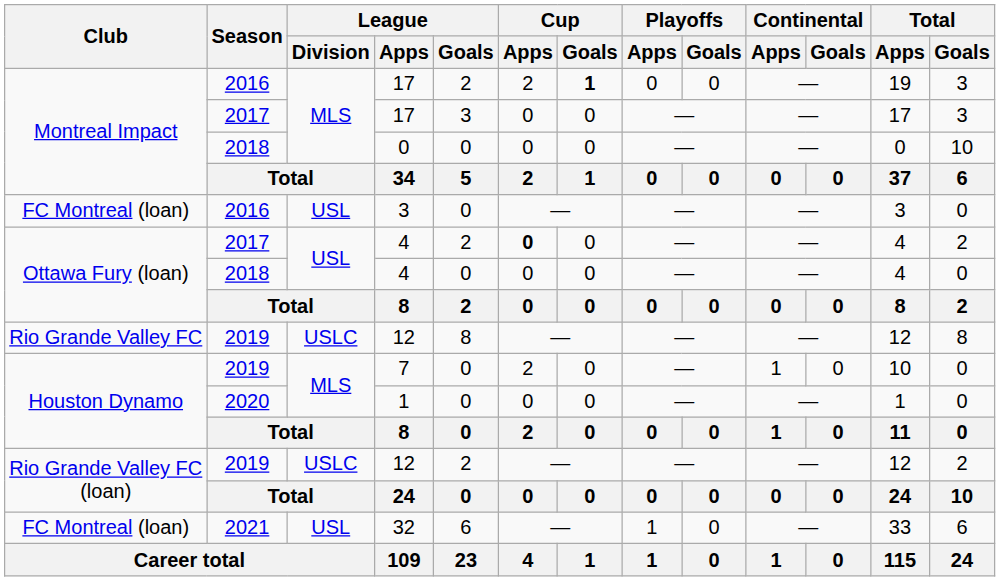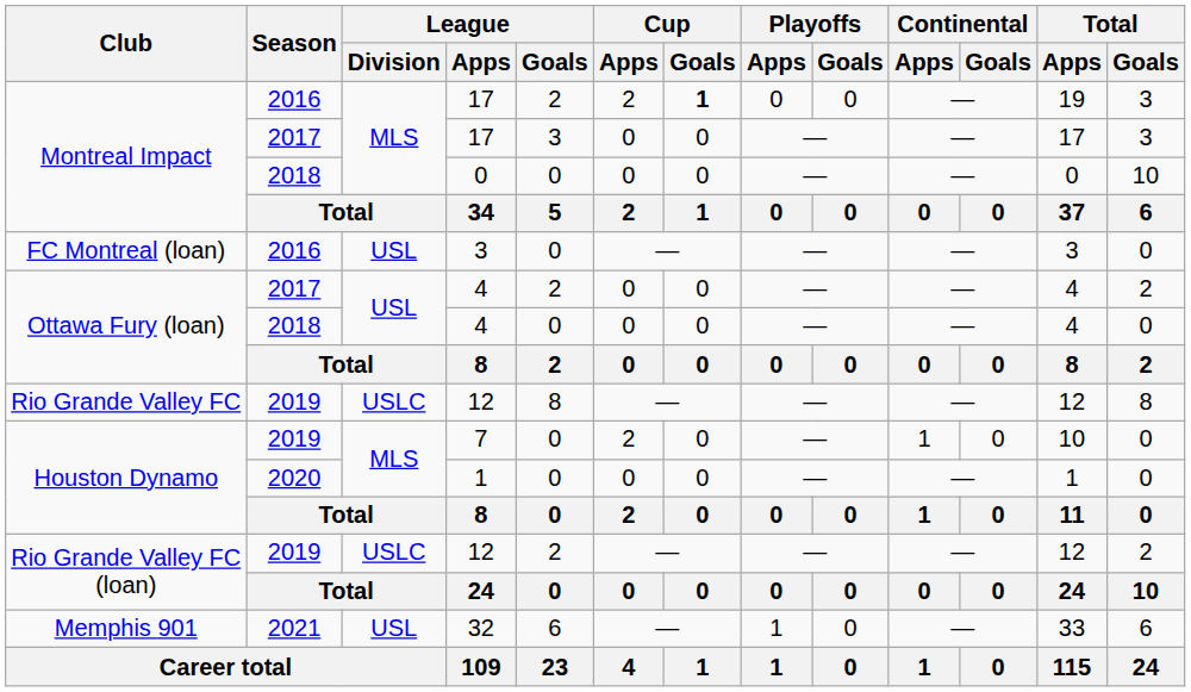2017 / 4 | Cup / Apps: bold -> normal
32 | Club: FC Montreal (loan) -> Memphis 901
